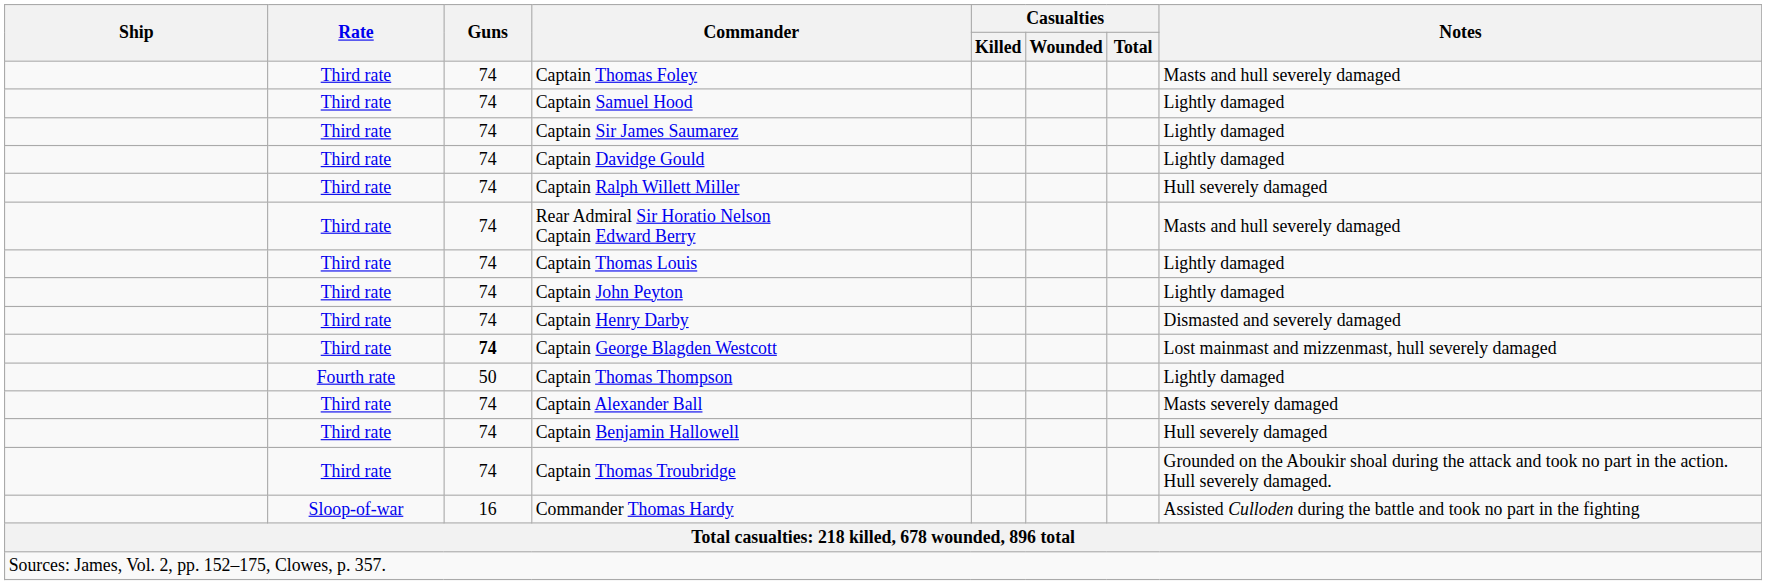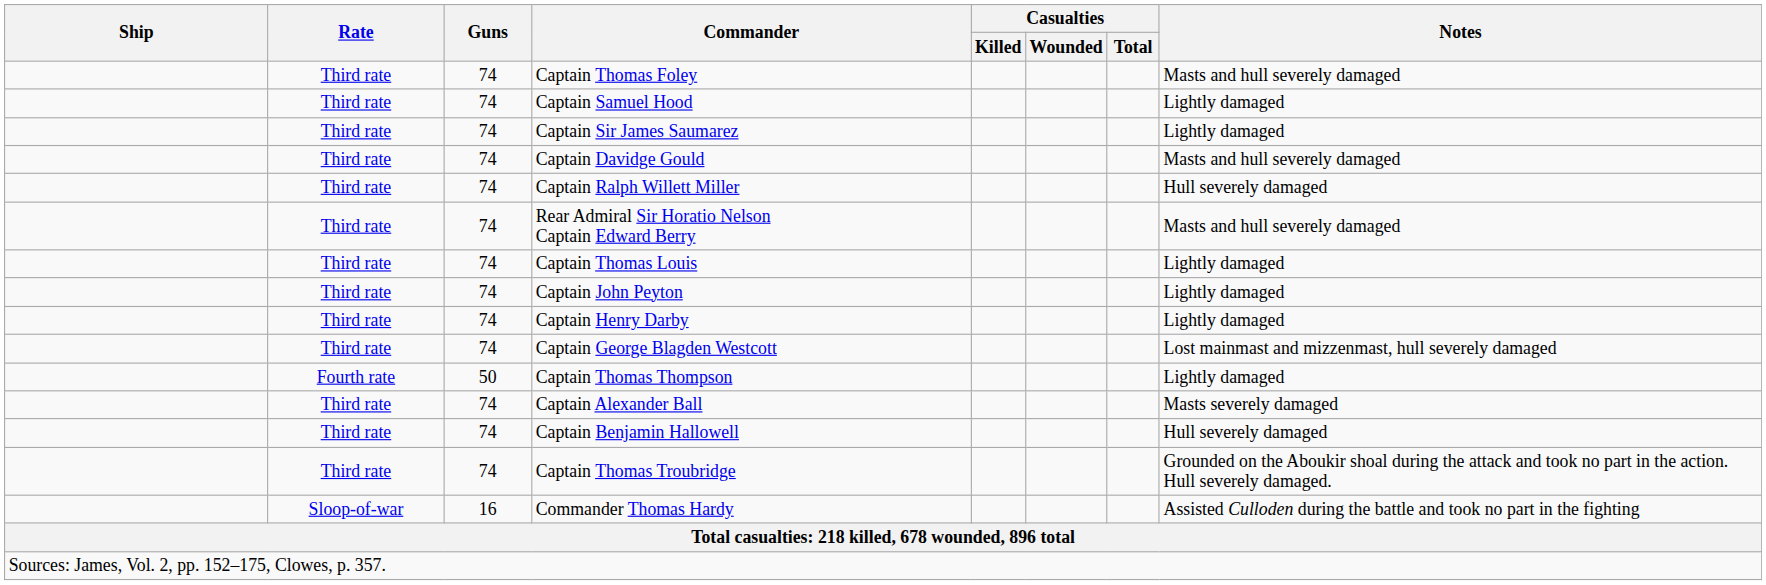Captain Davidge Gould | Notes: Lightly damaged -> Masts and hull severely damaged
Captain Henry Darby | Notes: Dismasted and severely damaged -> Lightly damaged
Captain George Blagden Westcott | Guns: bold -> normal
